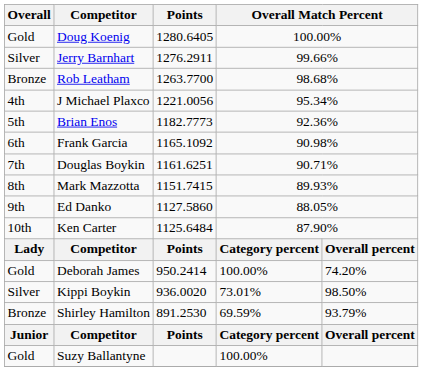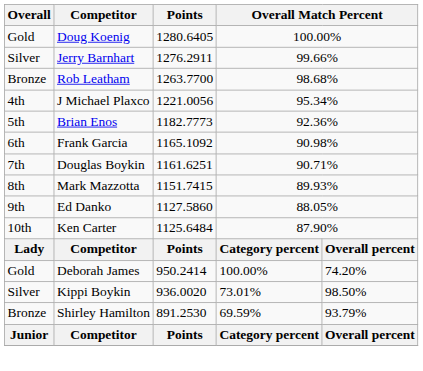- row: Gold | Suzy Ballantyne | 100.00%
